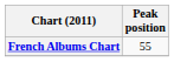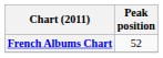French Albums Chart | Peak position: 55 -> 52
